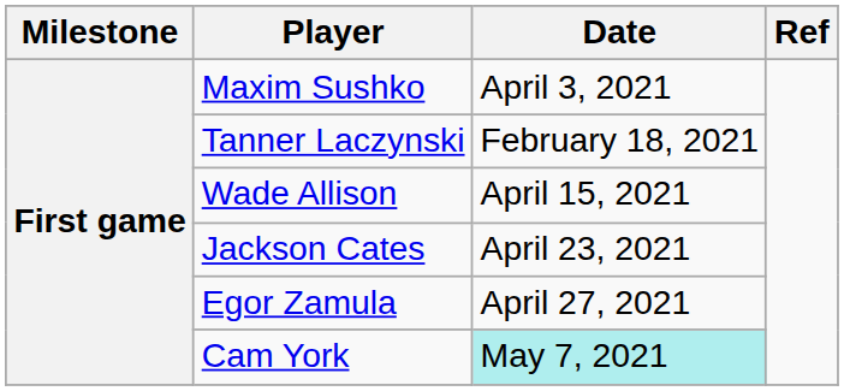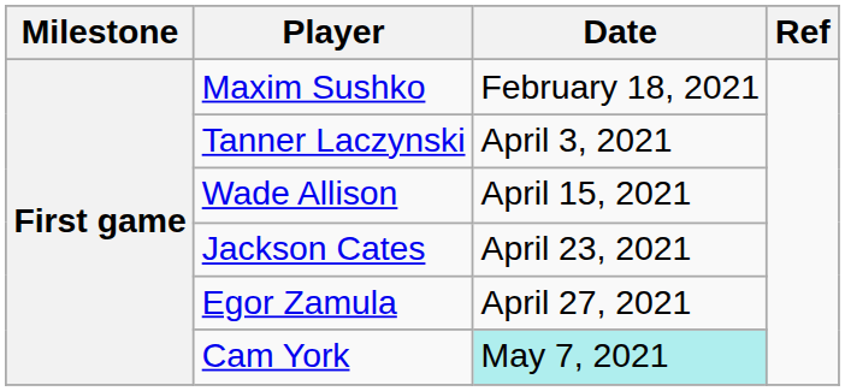Maxim Sushko | Date: April 3, 2021 -> February 18, 2021
Tanner Laczynski | Date: February 18, 2021 -> April 3, 2021
